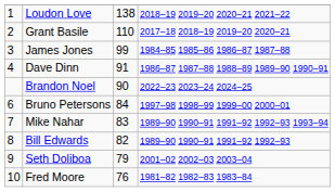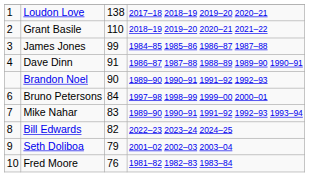Loudon Love | column 4: 2018–19 2019–20 2020–21 2021–22 -> 2017–18 2018–19 2019–20 2020–21
Grant Basile | column 4: 2017–18 2018–19 2019–20 2020–21 -> 2018–19 2019–20 2020–21 2021–22
Brandon Noel | column 4: 2022–23 2023–24 2024–25 -> 1989–90 1990–91 1991–92 1992–93
Bill Edwards | column 4: 1989–90 1990–91 1991–92 1992–93 -> 2022–23 2023–24 2024–25
